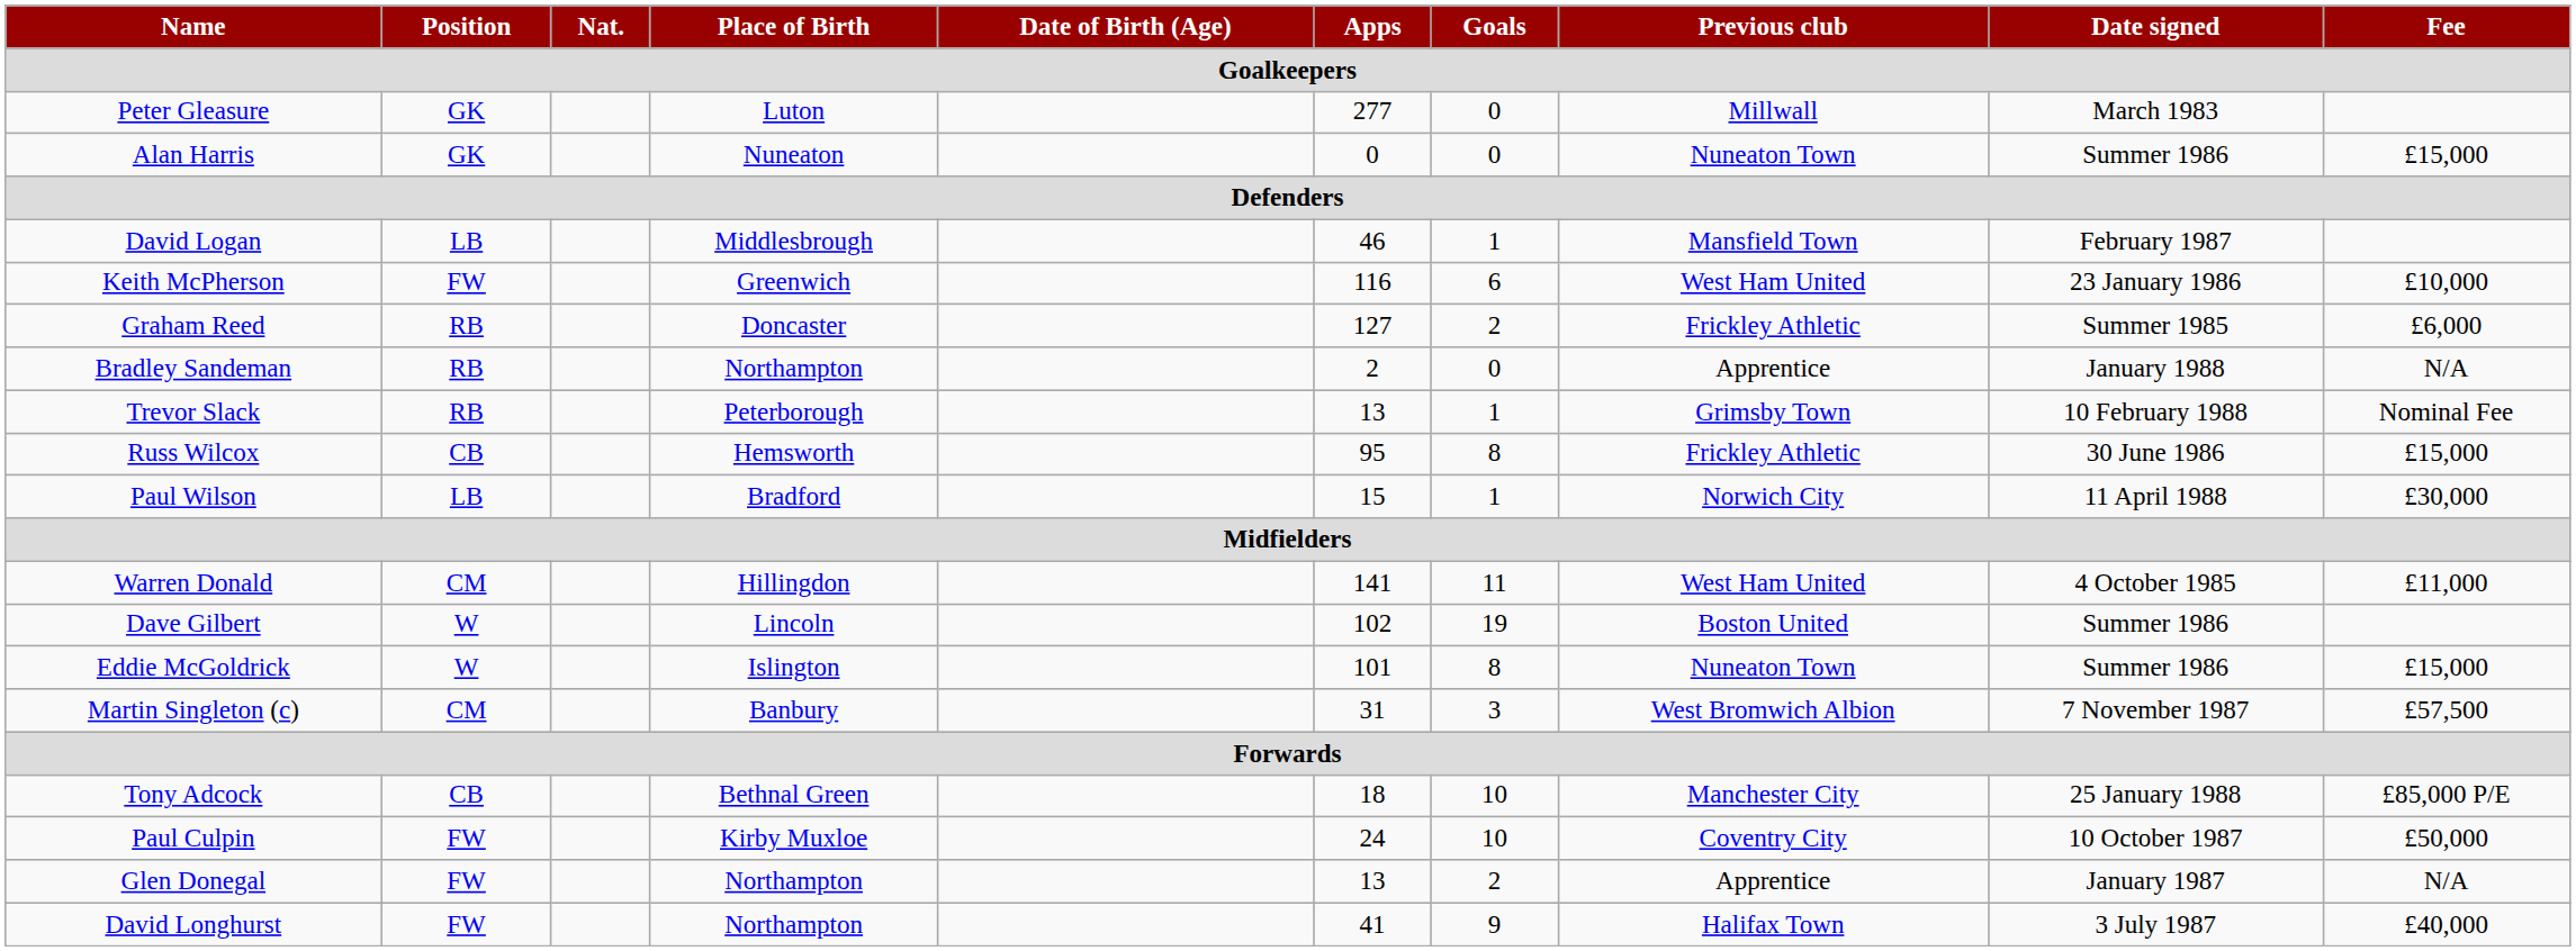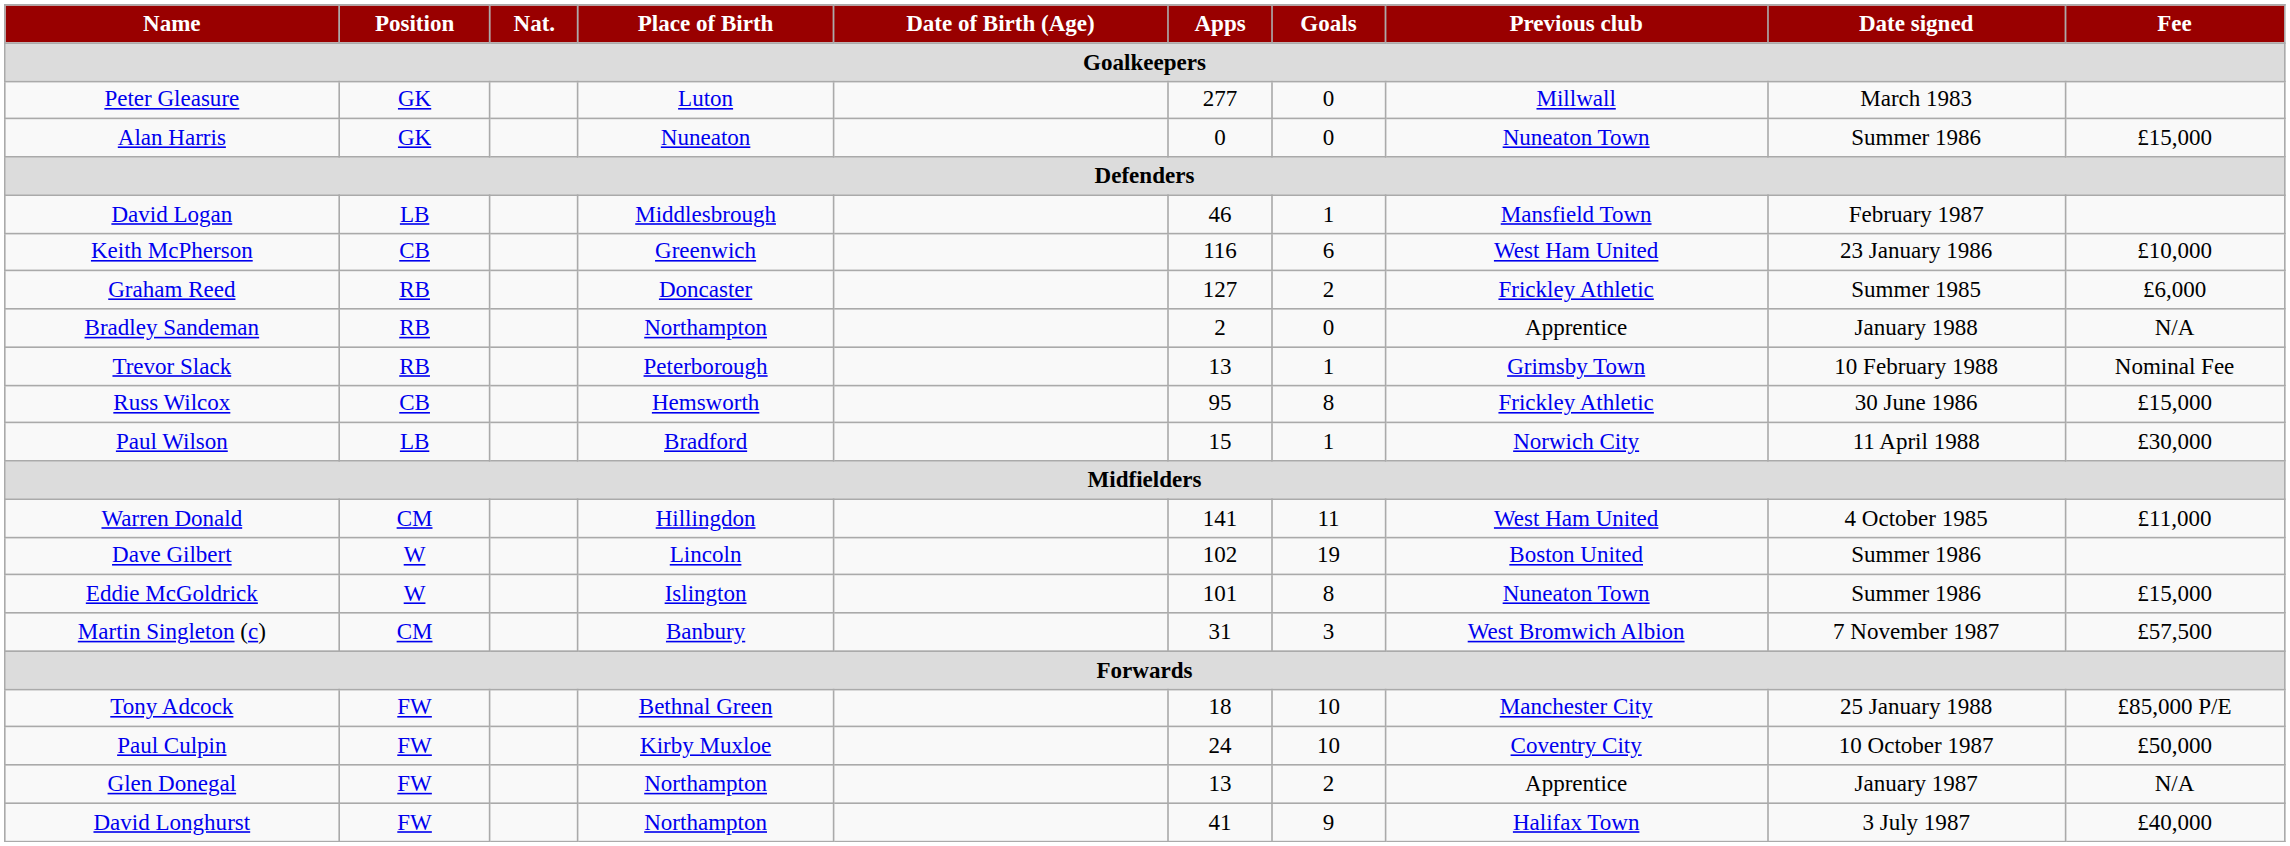Keith McPherson | Position: FW -> CB
Tony Adcock | Position: CB -> FW
